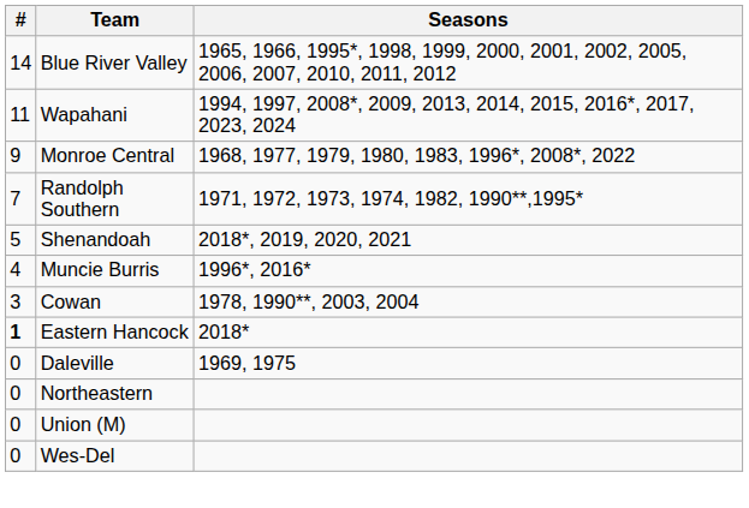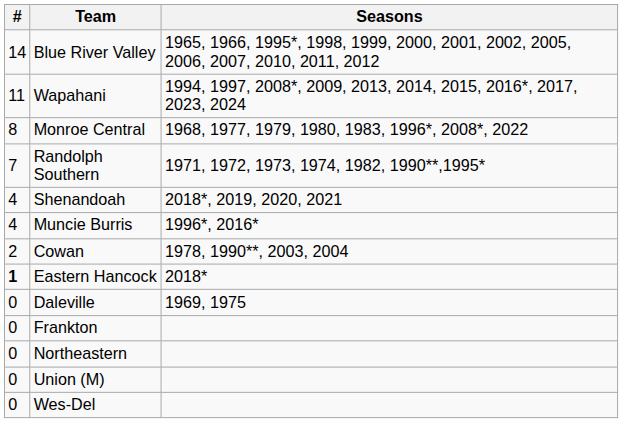Monroe Central | #: 9 -> 8
Shenandoah | #: 5 -> 4
Cowan | #: 3 -> 2
+ row: 0 | Frankton
